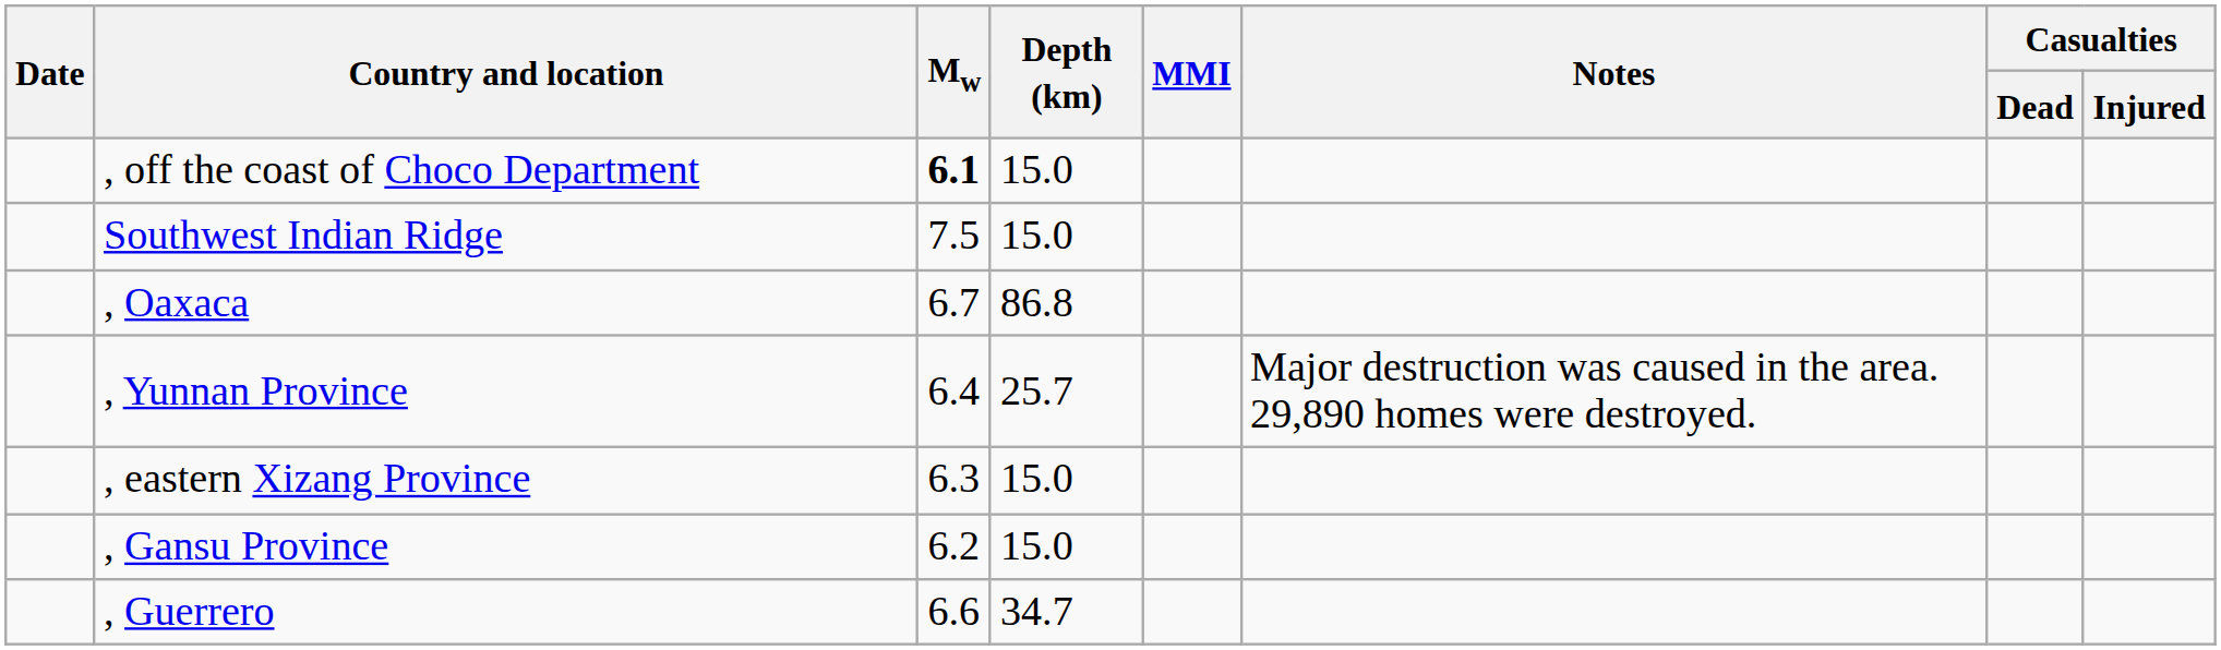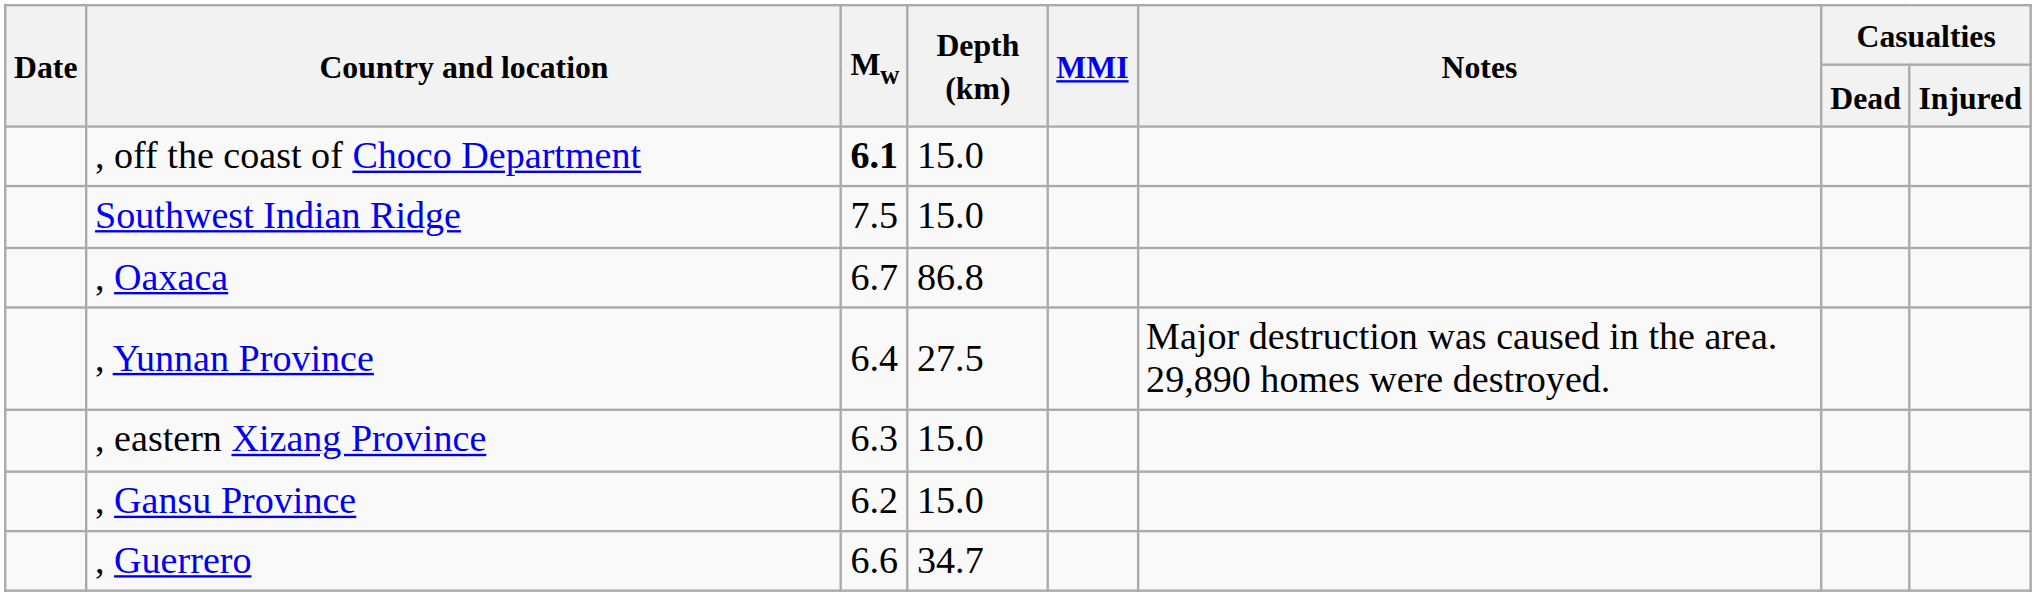, Yunnan Province | Depth (km): 25.7 -> 27.5
